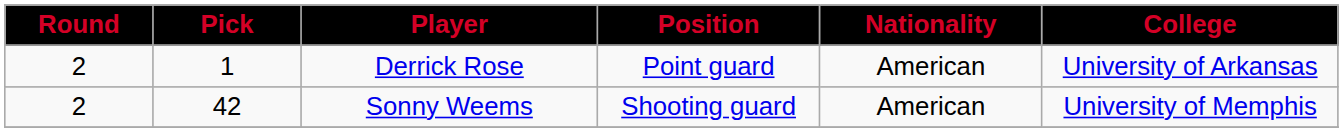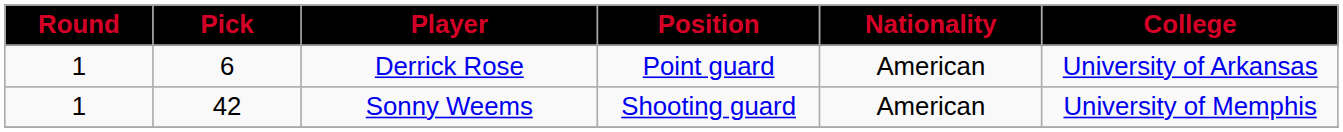Derrick Rose | Round: 2 -> 1
Derrick Rose | Pick: 1 -> 6
Sonny Weems | Round: 2 -> 1
